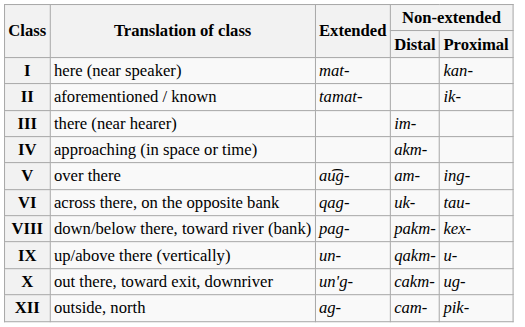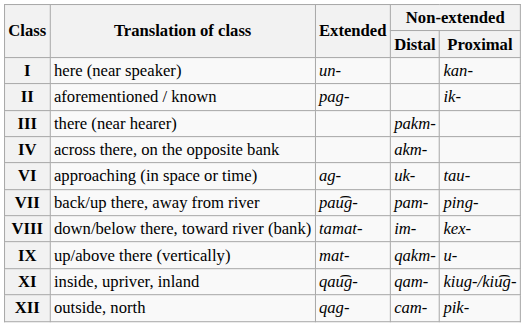I | Extended: mat- -> un-
II | Extended: tamat- -> pag-
III | Non-extended / Distal: im- -> pakm-
IV | Translation of class: approaching (in space or time) -> across there, on the opposite bank
- row: V | over there | au͡g- | am- | ing-
VI | Translation of class: across there, on the opposite bank -> approaching (in space or time)
VI | Extended: qag- -> ag-
+ row: VII | back/up there, away from river | pau͡g- | pam- | ping-
VIII | Extended: pag- -> tamat-
VIII | Non-extended / Distal: pakm- -> im-
IX | Extended: un- -> mat-
- row: X | out there, toward exit, downriver | un'g- | cakm- | ug-
+ row: XI | inside, upriver, inland | qau͡g- | qam- | kiug-/kiu͡g-
XII | Extended: ag- -> qag-
